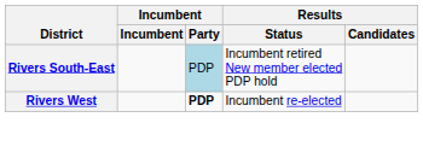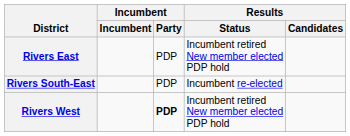+ row: Rivers East | PDP | Incumbent retired New member elected PDP hold
Rivers South-East | Incumbent / Party: lightblue background -> no background
Rivers South-East | Results / Status: Incumbent retired New member elected PDP hold -> Incumbent re-elected
Rivers West | Results / Status: Incumbent re-elected -> Incumbent retired New member elected PDP hold
